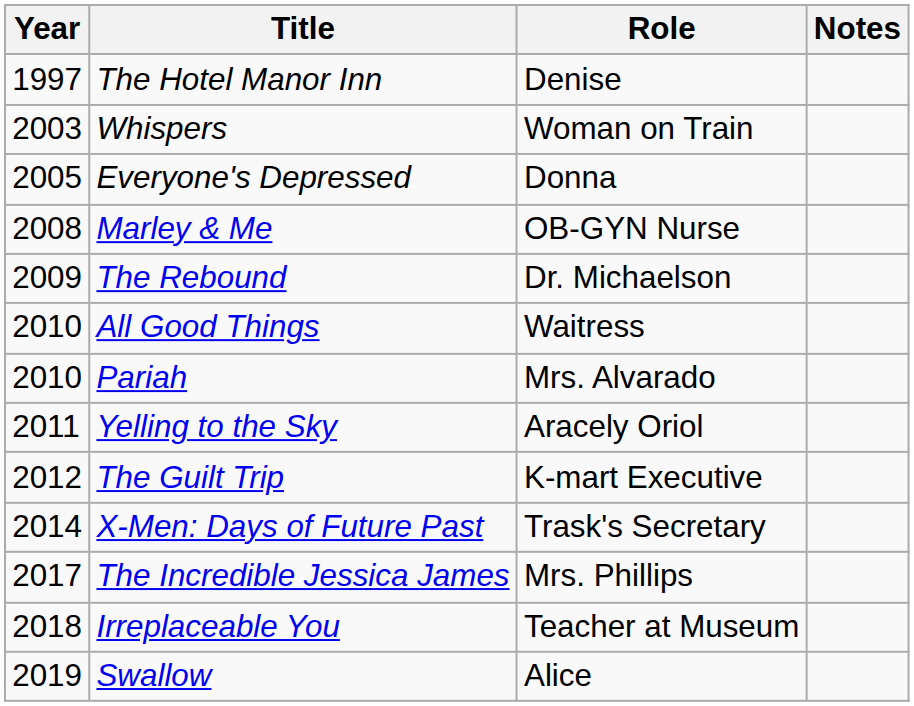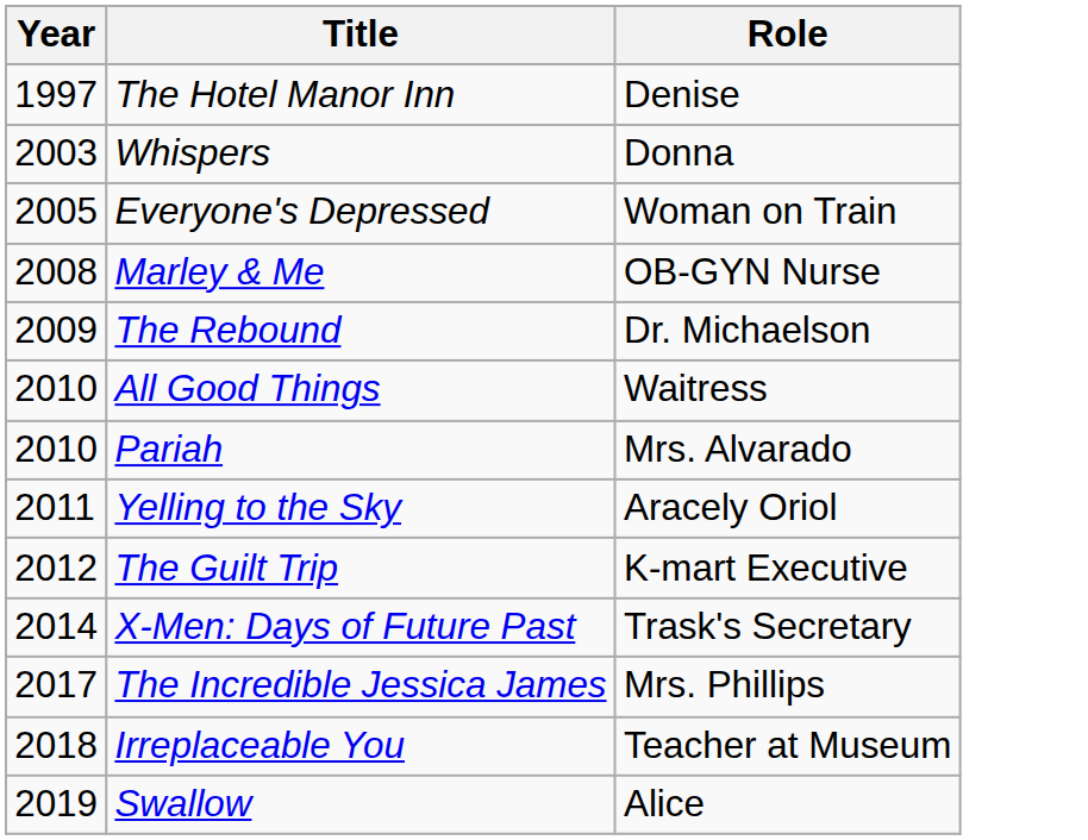- column: Notes
Whispers | Role: Woman on Train -> Donna
Everyone's Depressed | Role: Donna -> Woman on Train
